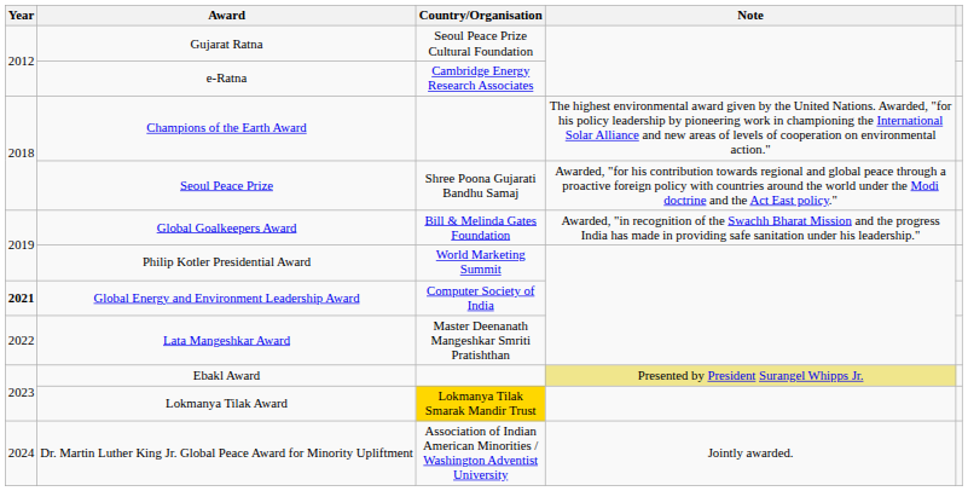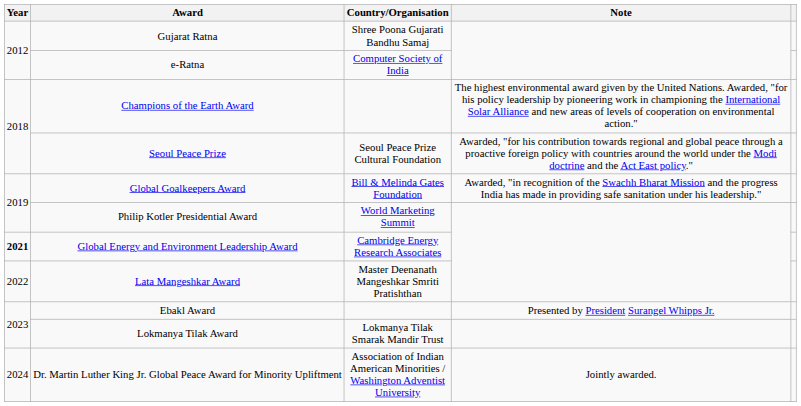Gujarat Ratna | Country/Organisation: Seoul Peace Prize Cultural Foundation -> Shree Poona Gujarati Bandhu Samaj
e-Ratna | Country/Organisation: Cambridge Energy Research Associates -> Computer Society of India
Seoul Peace Prize | Country/Organisation: Shree Poona Gujarati Bandhu Samaj -> Seoul Peace Prize Cultural Foundation
Global Energy and Environment Leadership Award | Country/Organisation: Computer Society of India -> Cambridge Energy Research Associates
Ebakl Award | Note: khaki background -> no background
Lokmanya Tilak Award | Country/Organisation: gold background -> no background
